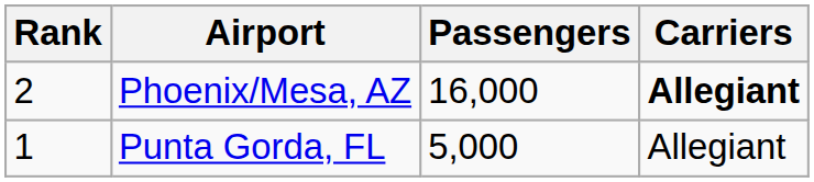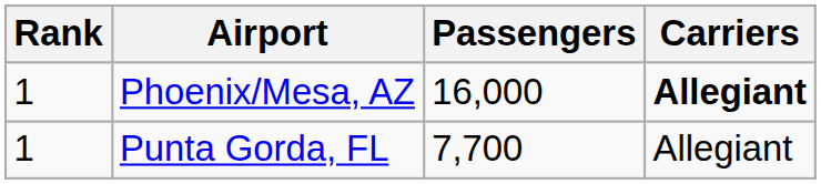Phoenix/Mesa, AZ | Rank: 2 -> 1
Punta Gorda, FL | Passengers: 5,000 -> 7,700
